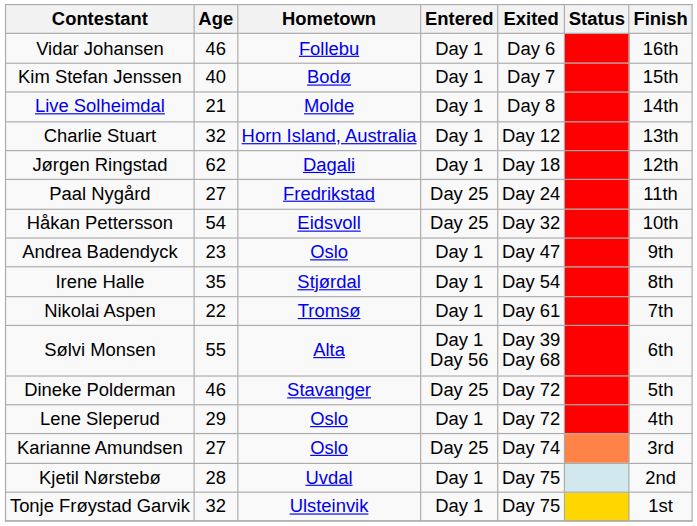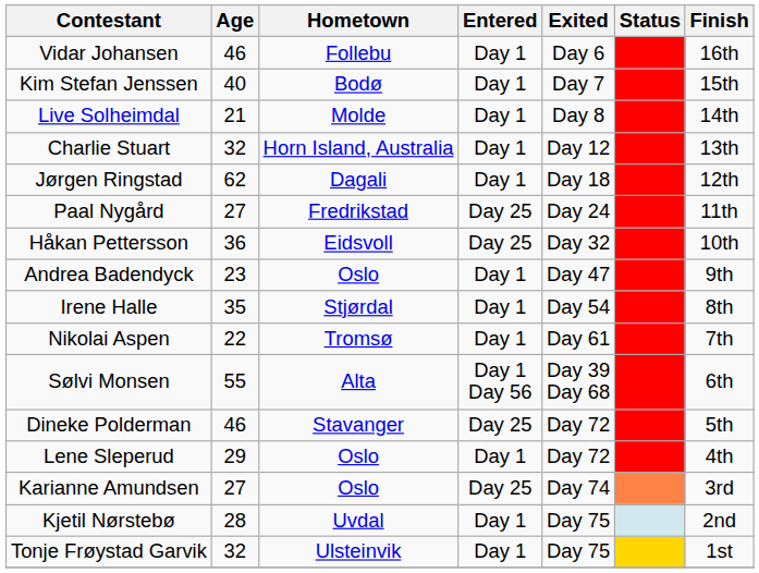Håkan Pettersson | Age: 54 -> 36
